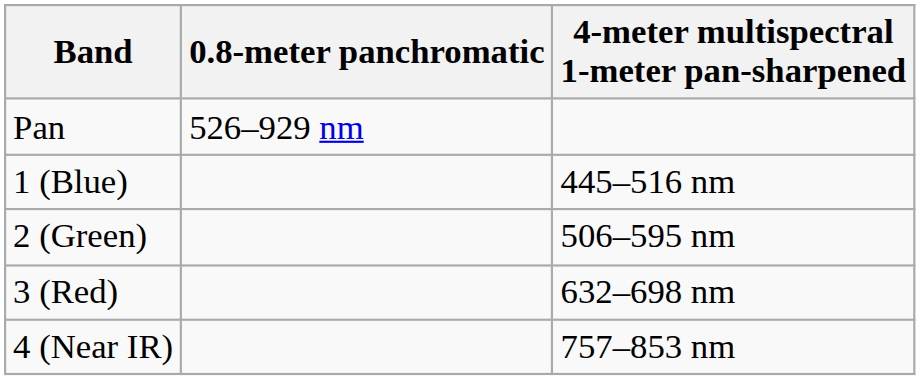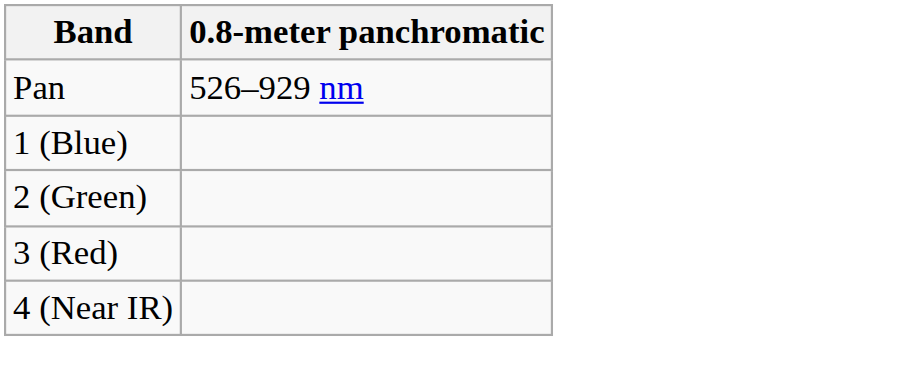- column: 4-meter multispectral 1-meter pan-sharpened | 445–516 nm | 506–595 nm | 632–698 nm | 757–853 nm
